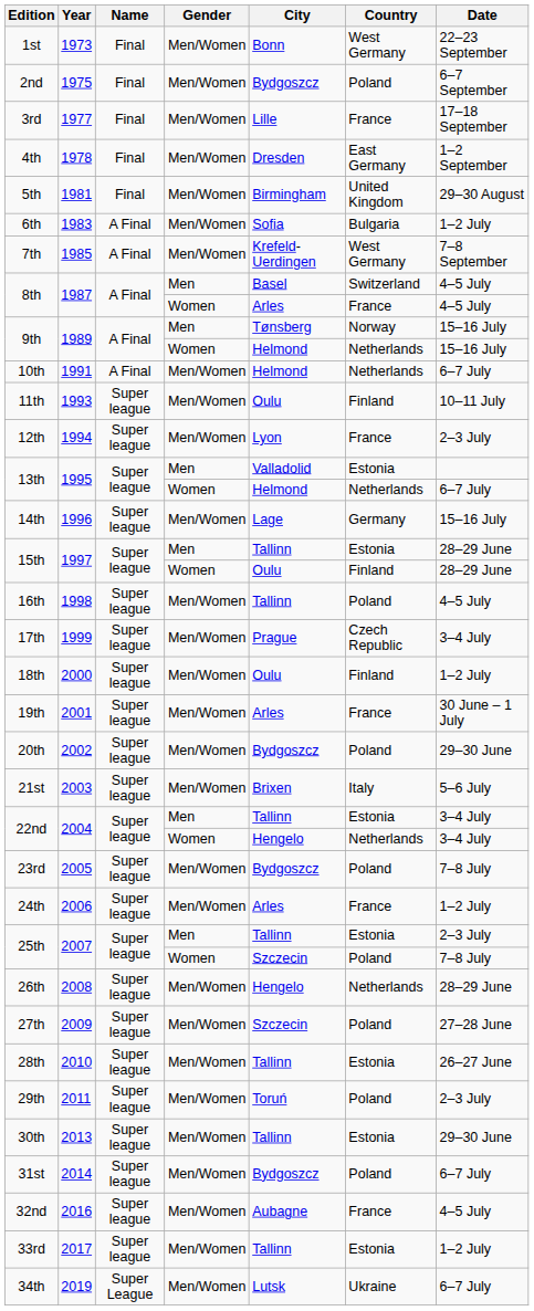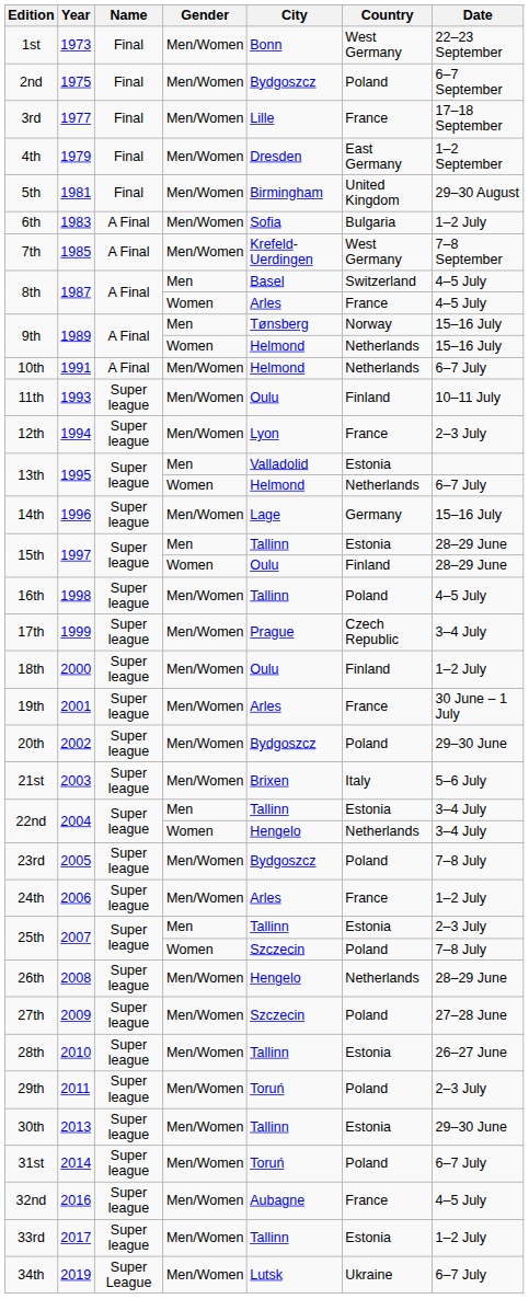4th | Year: 1978 -> 1979
31st | City: Bydgoszcz -> Toruń
